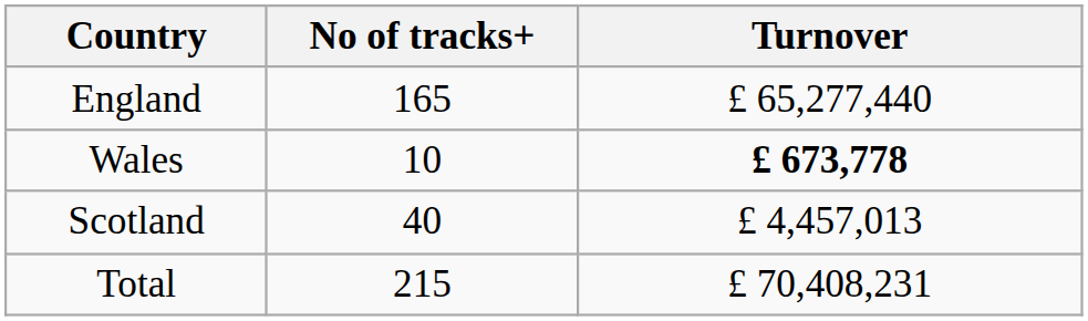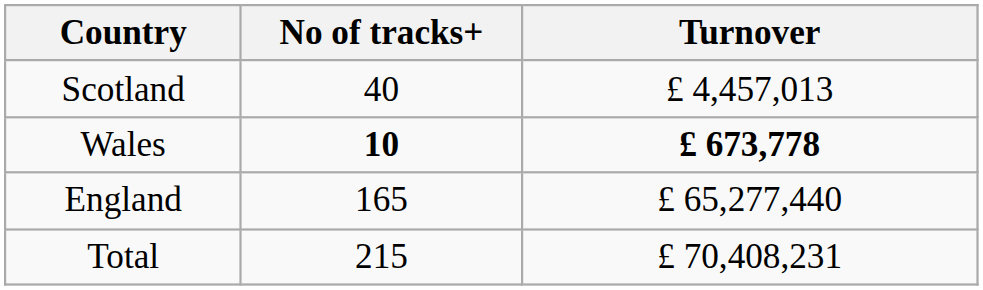rows swapped: England <-> Scotland
Wales | No of tracks+: normal -> bold
